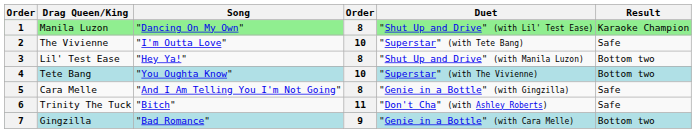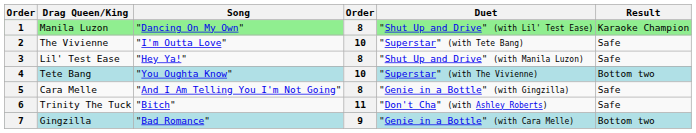3 | Result: Bottom two -> Safe
